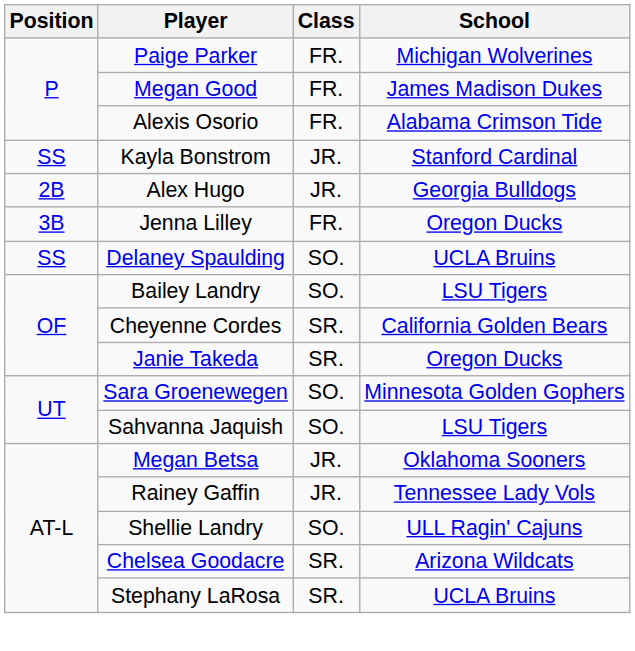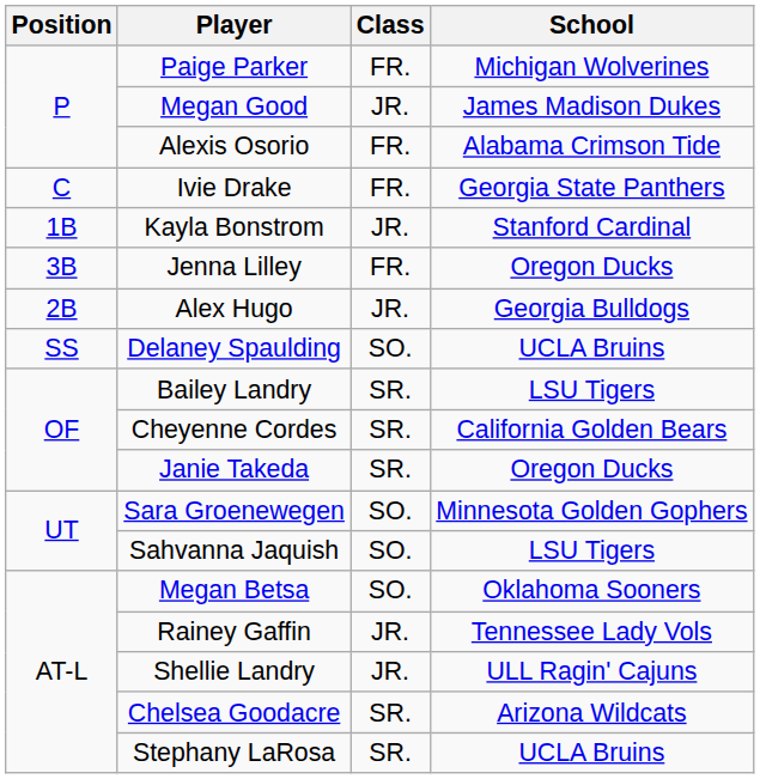Megan Good | Class: FR. -> JR.
+ row: C | Ivie Drake | FR. | Georgia State Panthers
Kayla Bonstrom | Position: SS -> 1B
rows swapped: Alex Hugo <-> Jenna Lilley
Bailey Landry | Class: SO. -> SR.
Megan Betsa | Class: JR. -> SO.
Shellie Landry | Class: SO. -> JR.
